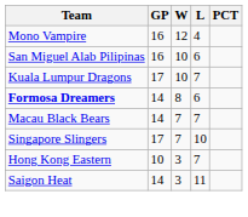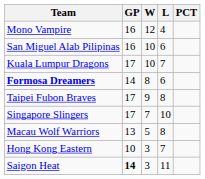+ row: Taipei Fubon Braves | 17 | 9 | 8
- row: Macau Black Bears | 14 | 7 | 7
+ row: Macau Wolf Warriors | 13 | 5 | 8
Saigon Heat | GP: normal -> bold
